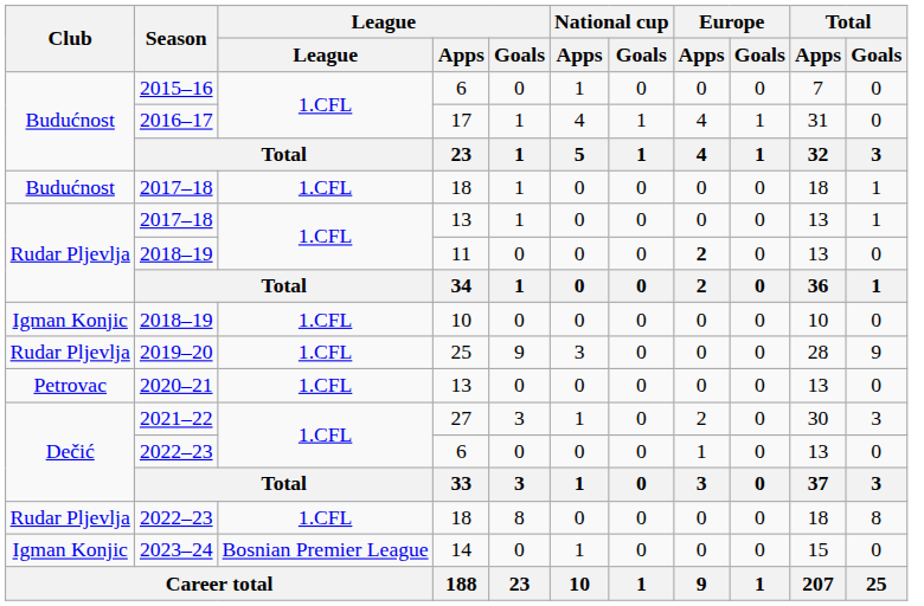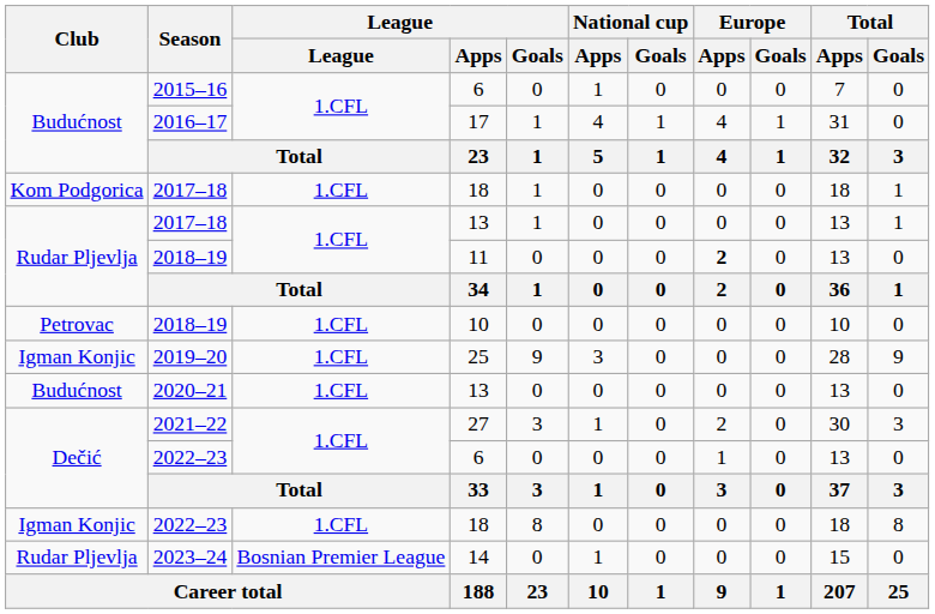2017–18 / 18 | Club: Budućnost -> Kom Podgorica
2018–19 / 10 | Club: Igman Konjic -> Petrovac
2019–20 | Club: Rudar Pljevlja -> Igman Konjic
2020–21 | Club: Petrovac -> Budućnost
2022–23 / 18 | Club: Rudar Pljevlja -> Igman Konjic
2023–24 | Club: Igman Konjic -> Rudar Pljevlja
